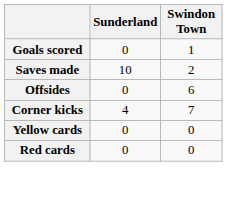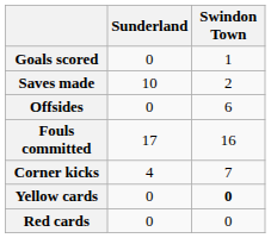+ row: Fouls committed | 17 | 16
Yellow cards | Swindon Town: normal -> bold
